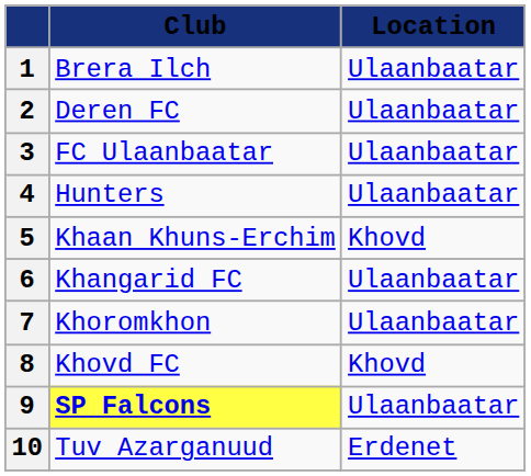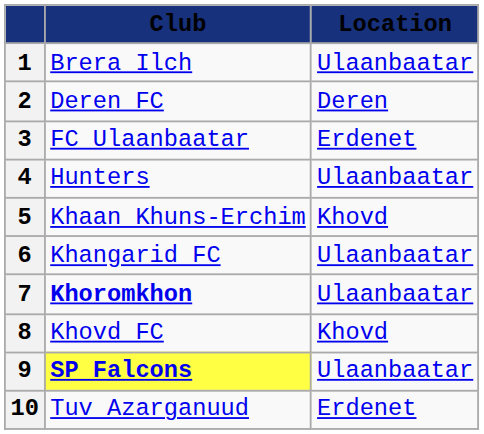2 | Location: Ulaanbaatar -> Deren
3 | Location: Ulaanbaatar -> Erdenet
7 | Club: normal -> bold
